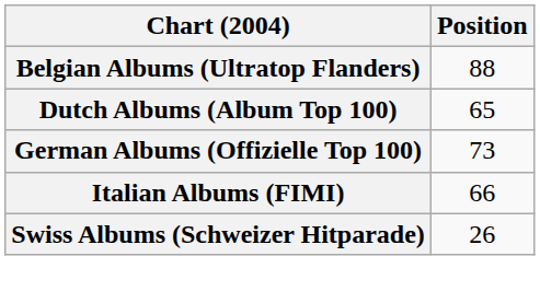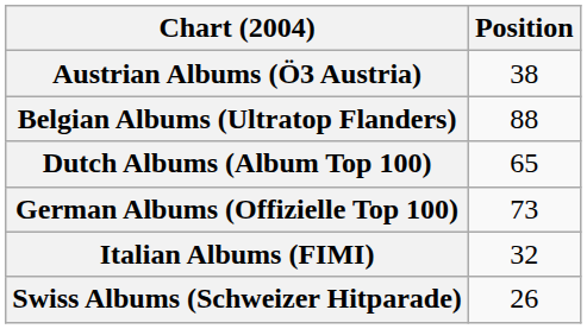+ row: Austrian Albums (Ö3 Austria) | 38
Italian Albums (FIMI) | Position: 66 -> 32
